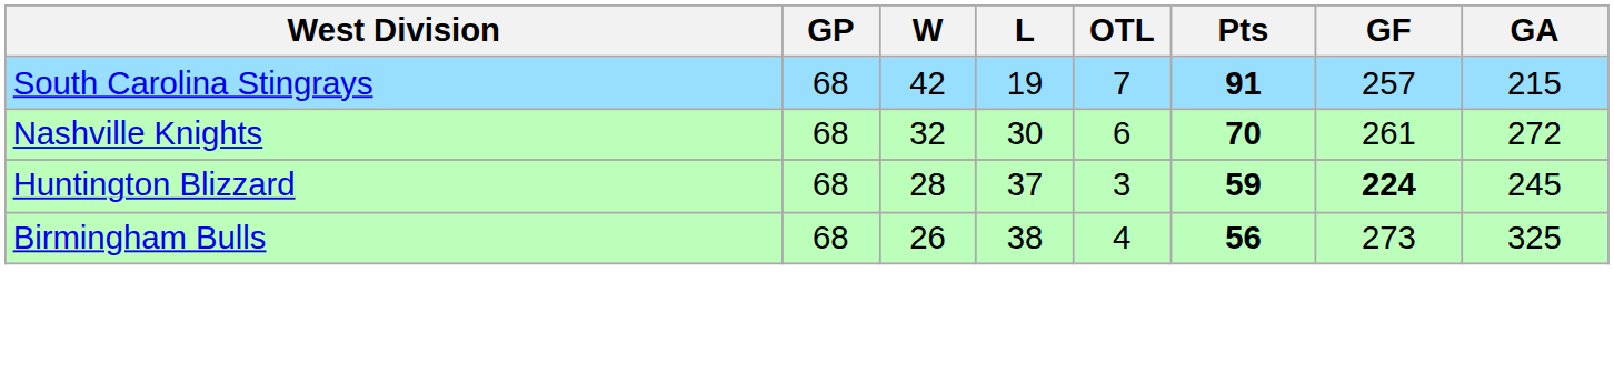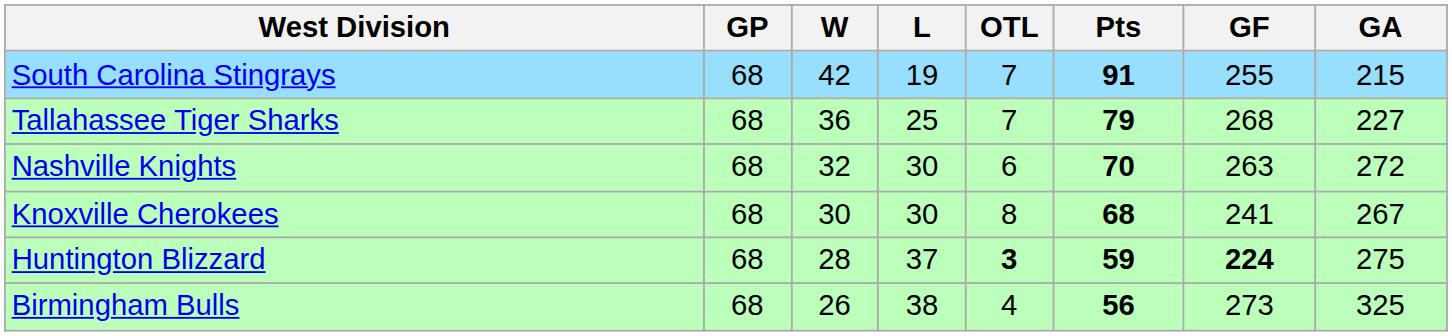South Carolina Stingrays | GF: 257 -> 255
+ row: Tallahassee Tiger Sharks | 68 | 36 | 25 | 7 | 79 | 268 | 227
Nashville Knights | GF: 261 -> 263
+ row: Knoxville Cherokees | 68 | 30 | 30 | 8 | 68 | 241 | 267
Huntington Blizzard | OTL: normal -> bold
Huntington Blizzard | GA: 245 -> 275
